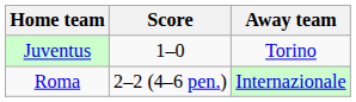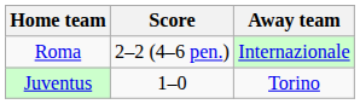rows swapped: Roma <-> Juventus
